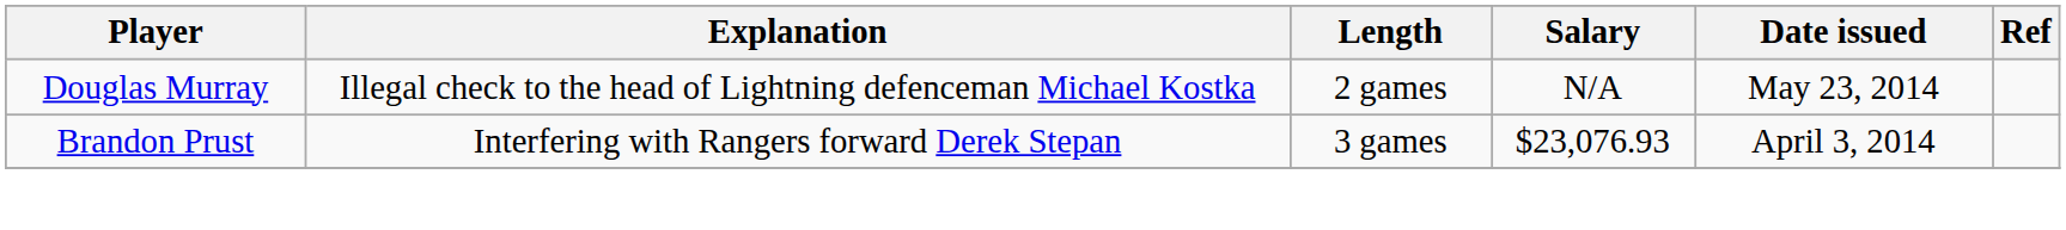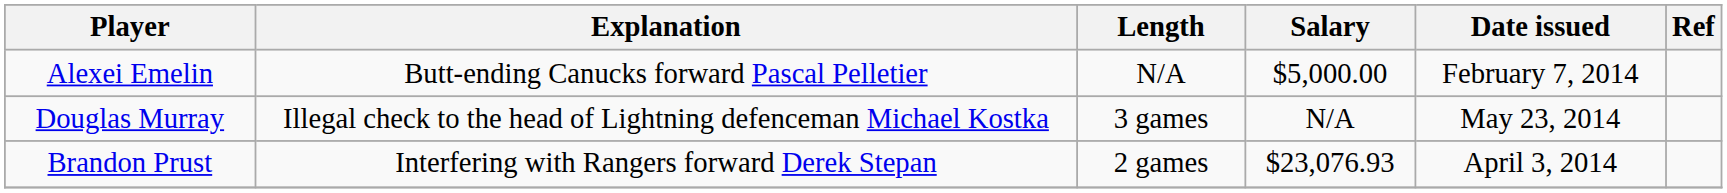+ row: Alexei Emelin | Butt-ending Canucks forward Pascal Pelletier | N/A | $5,000.00 | February 7, 2014
Douglas Murray | Length: 2 games -> 3 games
Brandon Prust | Length: 3 games -> 2 games
